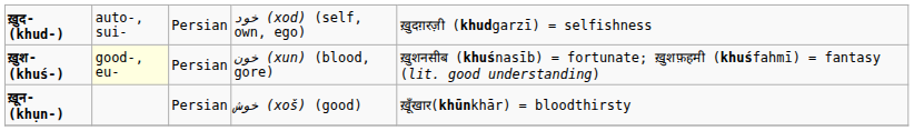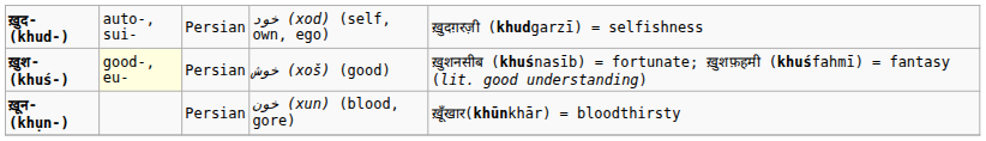ख़ुश- (khuś-) | column 4: خون (xun) (blood, gore) -> خوش (xoš) (good)
ख़ून- (khụn-) | column 4: خوش (xoš) (good) -> خون (xun) (blood, gore)
